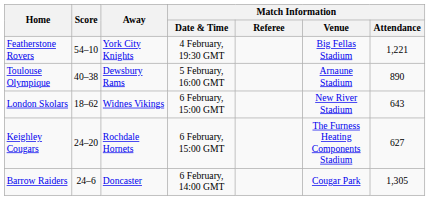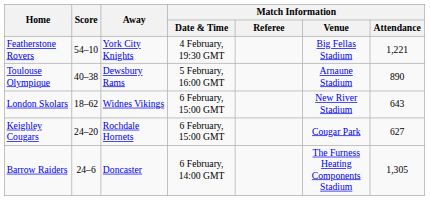Keighley Cougars | Match Information / Venue: The Furness Heating Components Stadium -> Cougar Park
Barrow Raiders | Match Information / Venue: Cougar Park -> The Furness Heating Components Stadium
